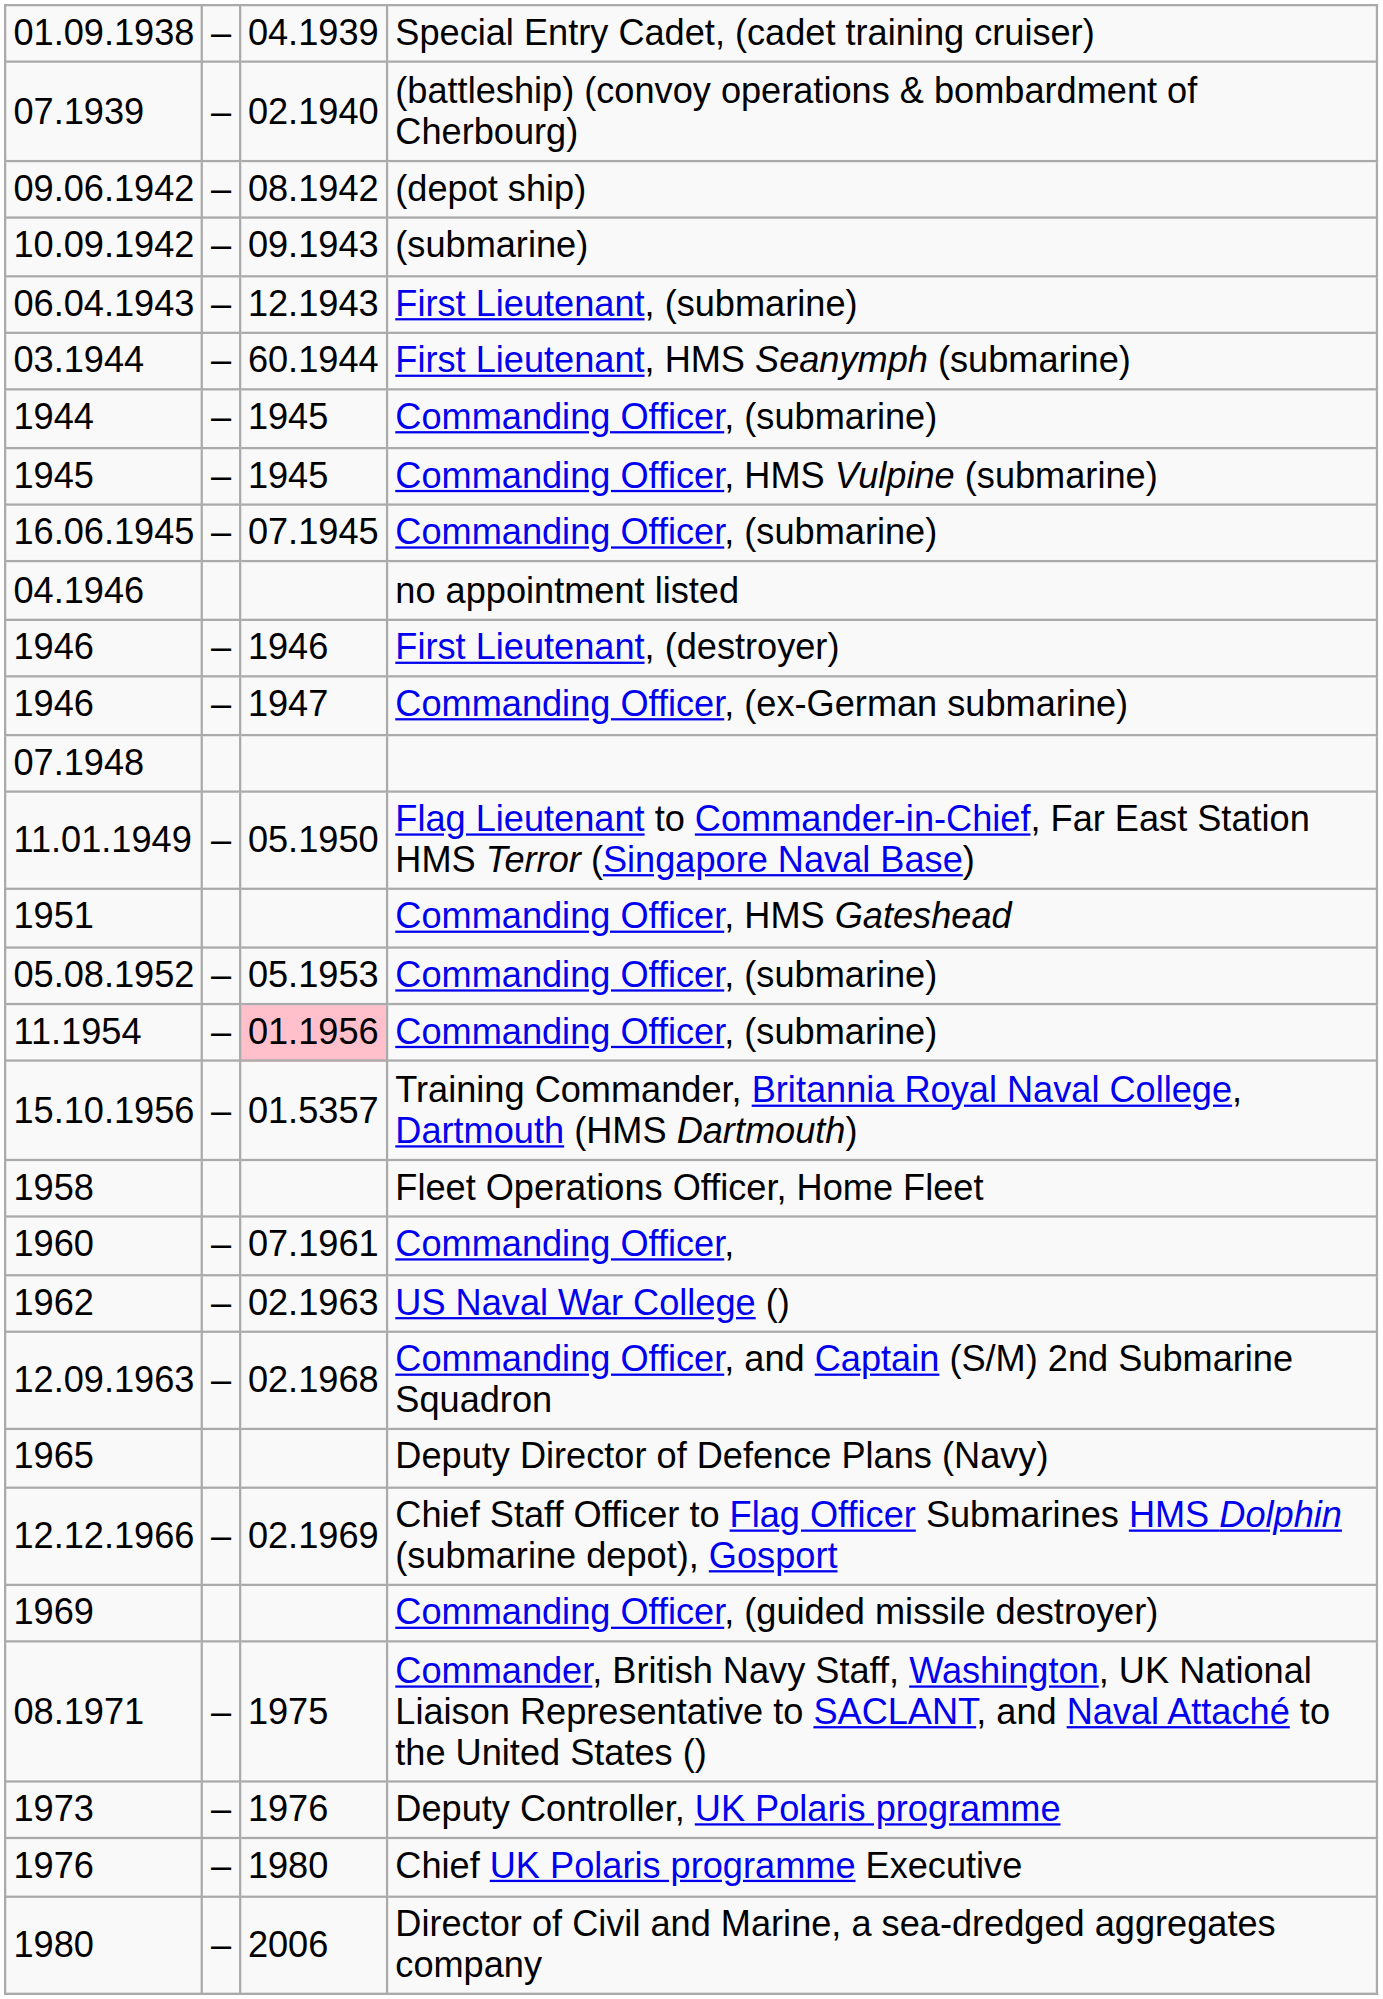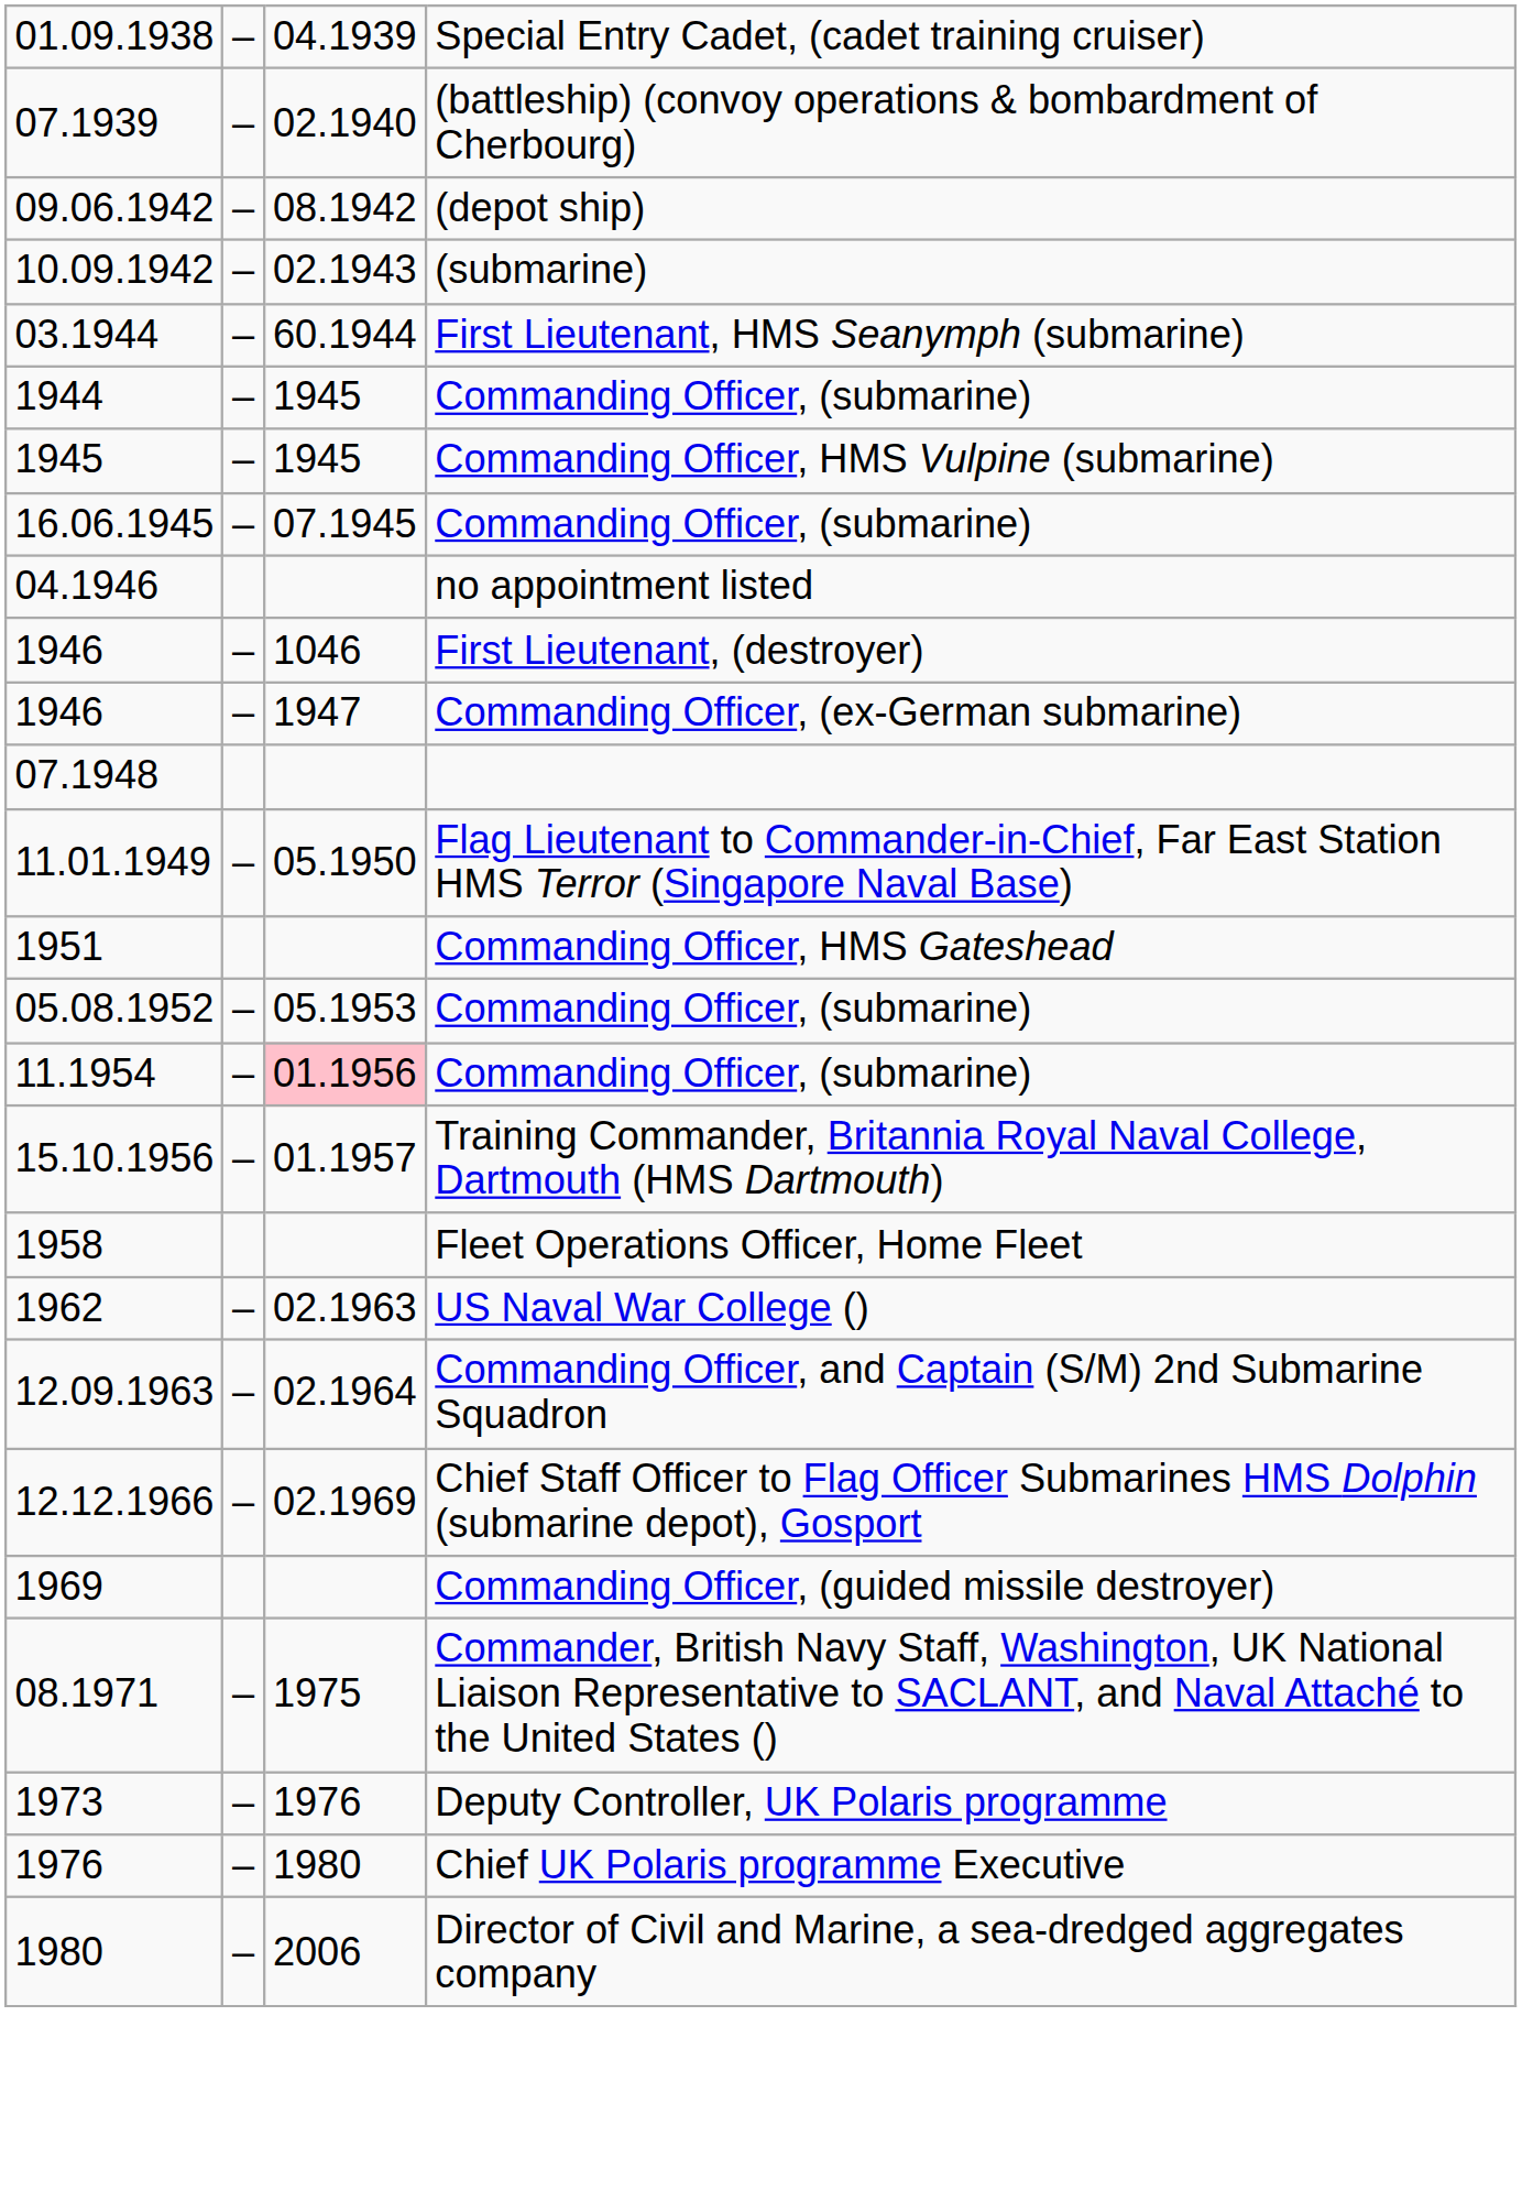10.09.1942 | column 3: 09.1943 -> 02.1943
- row: 06.04.1943 | – | 12.1943 | First Lieutenant, (submarine)
1946 / First Lieutenant, (destroyer) | column 3: 1946 -> 1046
15.10.1956 | column 3: 01.5357 -> 01.1957
- row: 1960 | – | 07.1961 | Commanding Officer,
12.09.1963 | column 3: 02.1968 -> 02.1964
- row: 1965 | Deputy Director of Defence Plans (Navy)
